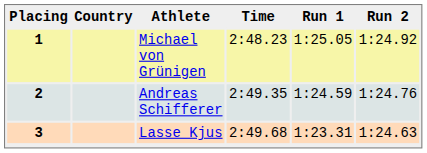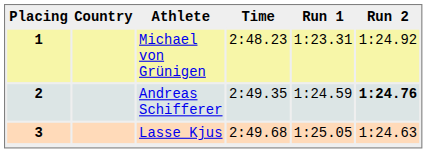1 | Run 1: 1:25.05 -> 1:23.31
2 | Run 2: normal -> bold
3 | Run 1: 1:23.31 -> 1:25.05
